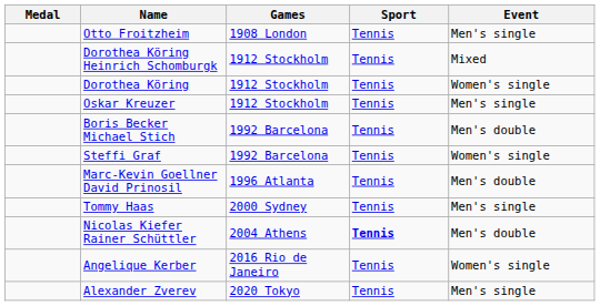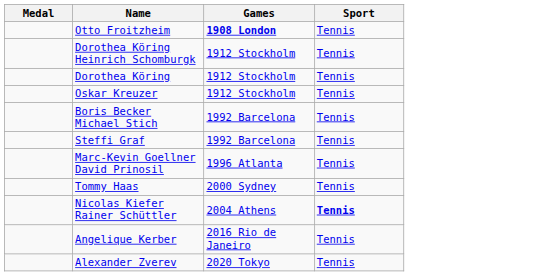- column: Event | Men's single | Mixed | Women's single | Men's single | Men's double | Women's single | Men's double | Men's single | Men's double | Women's single | Men's single
Otto Froitzheim | Games: normal -> bold
